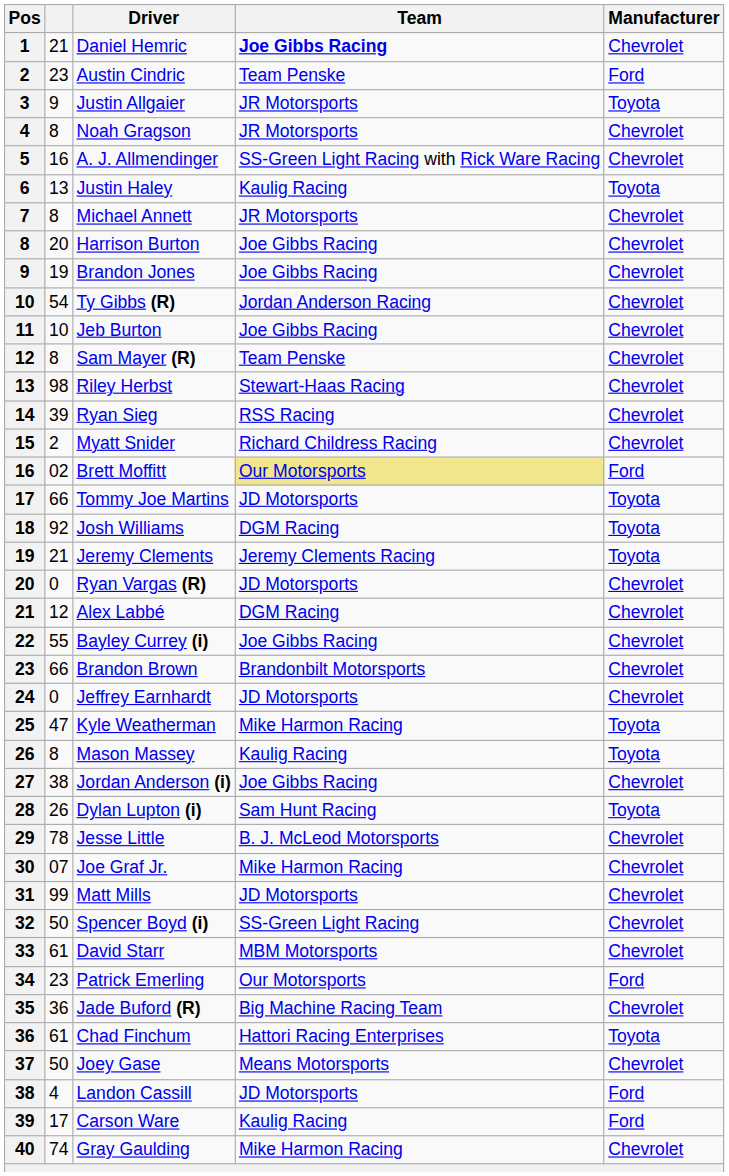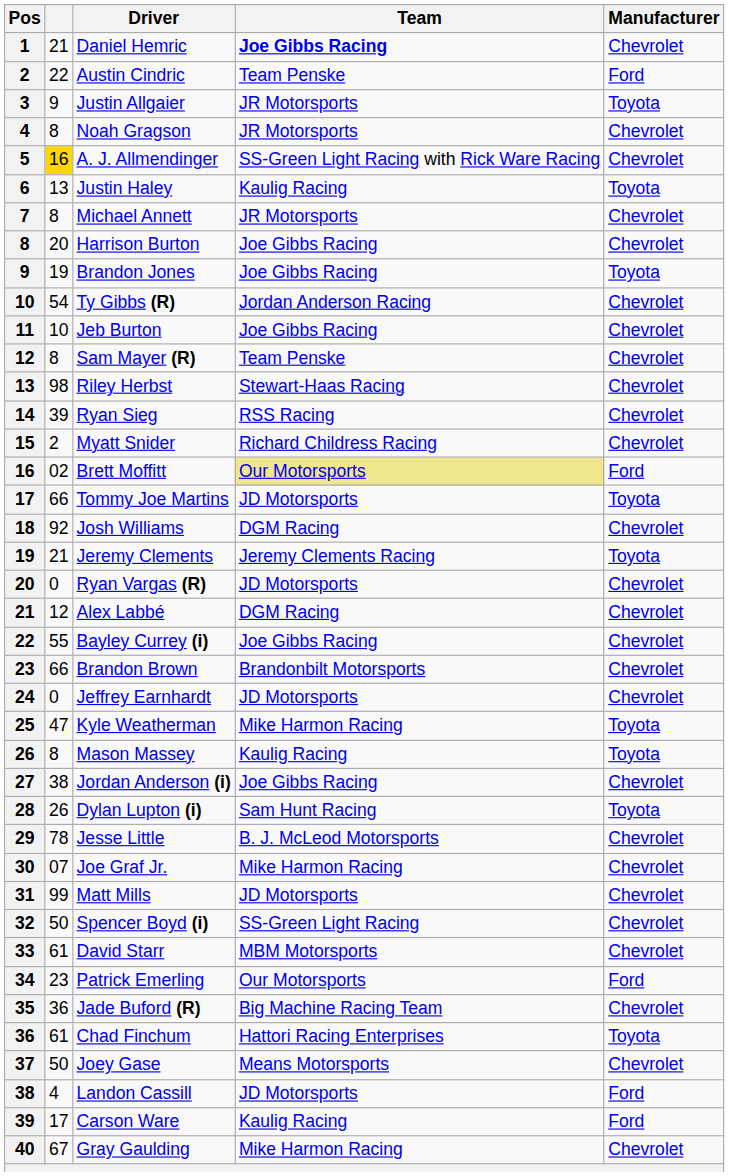Austin Cindric | column 2: 23 -> 22
A. J. Allmendinger | column 2: no background -> gold background
Brandon Jones | Manufacturer: Chevrolet -> Toyota
Josh Williams | Manufacturer: Toyota -> Chevrolet
Gray Gaulding | column 2: 74 -> 67
